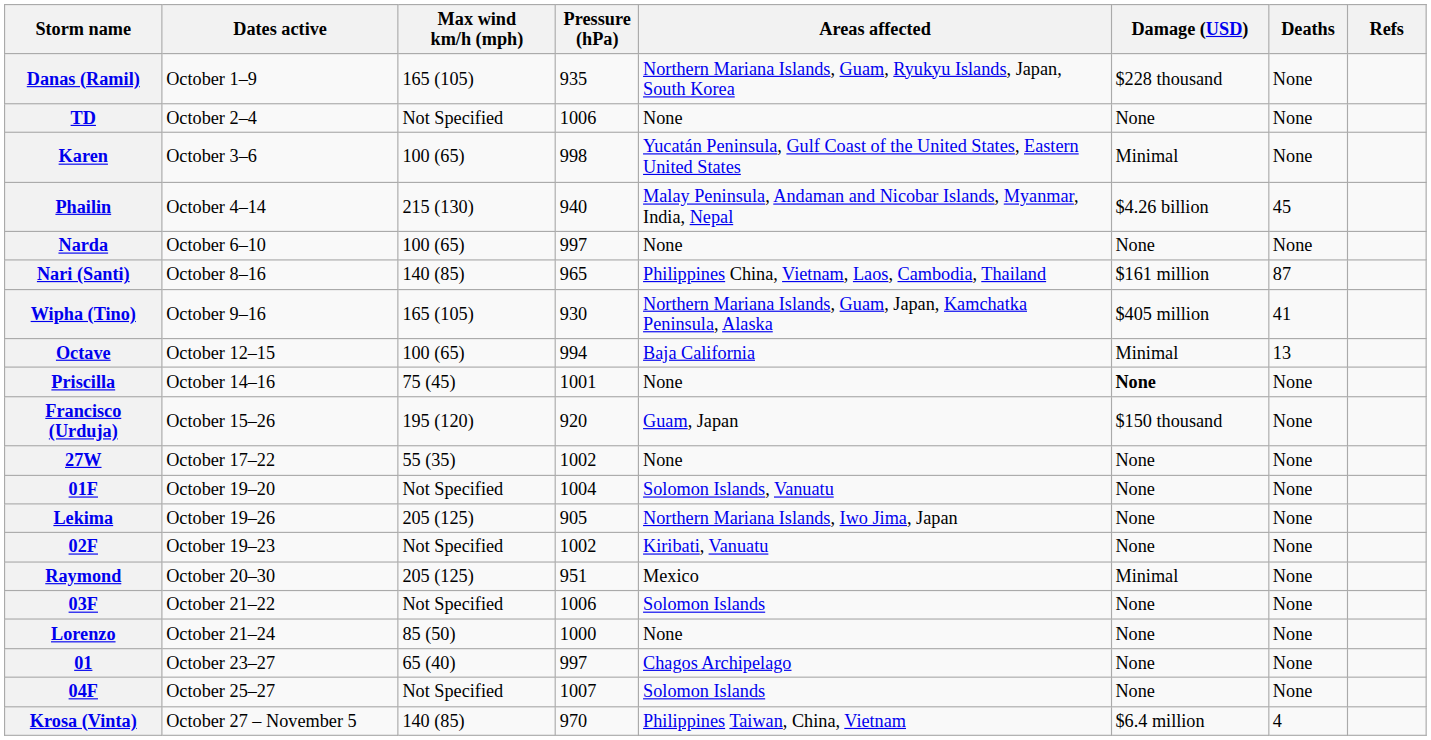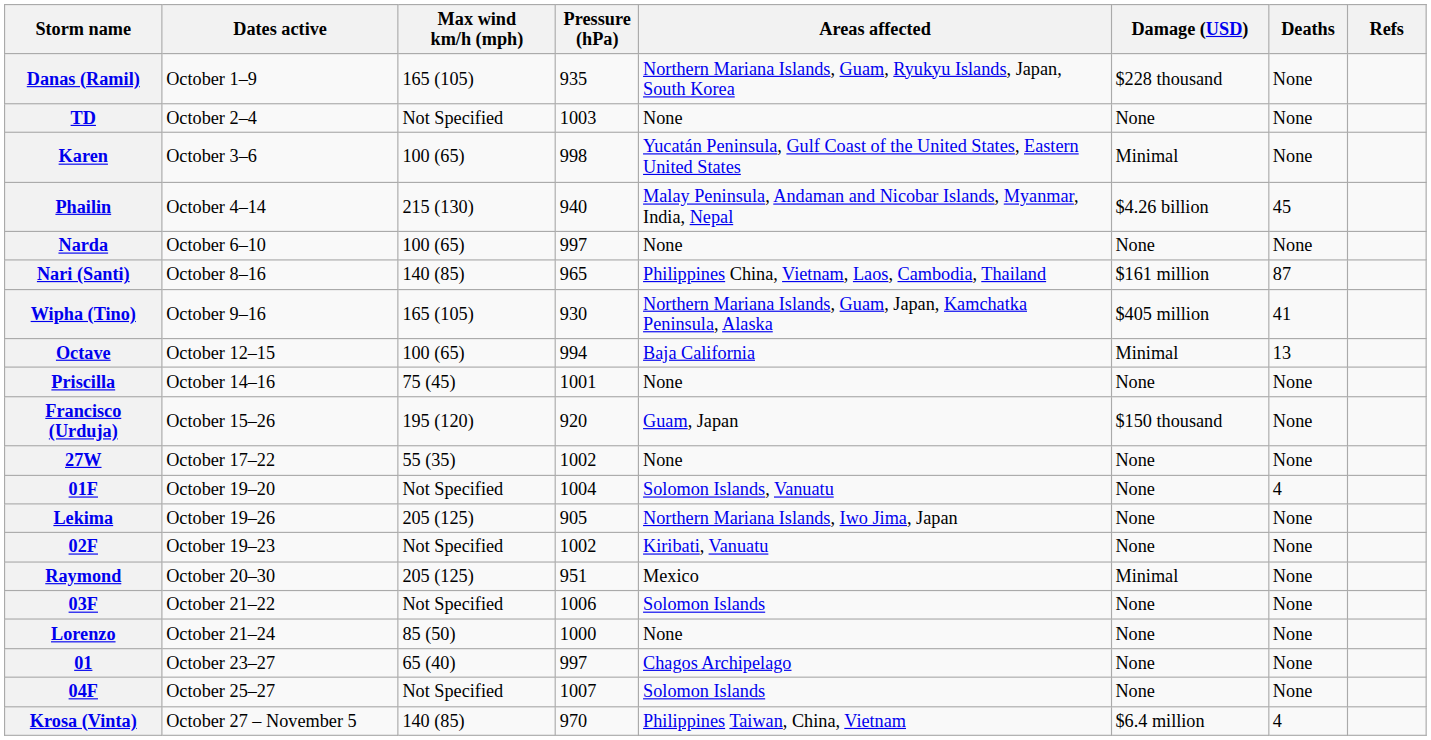TD | Pressure (hPa): 1006 -> 1003
Priscilla | Damage (USD): bold -> normal
01F | Deaths: None -> 4
